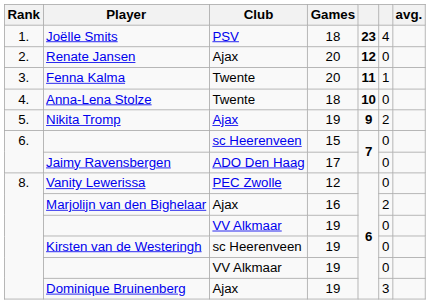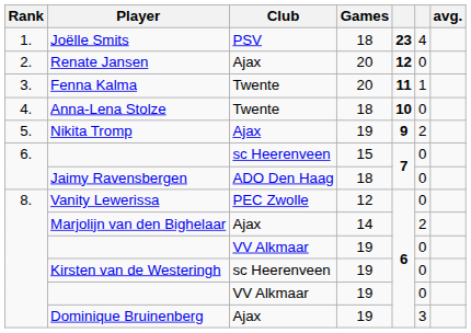Jaimy Ravensbergen | Games: 17 -> 18
Marjolijn van den Bighelaar | Games: 16 -> 14
